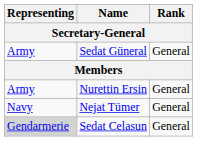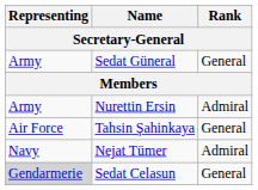Nurettin Ersin | Rank: General -> Admiral
+ row: Air Force | Tahsin Şahinkaya | General
Nejat Tümer | Rank: General -> Admiral
